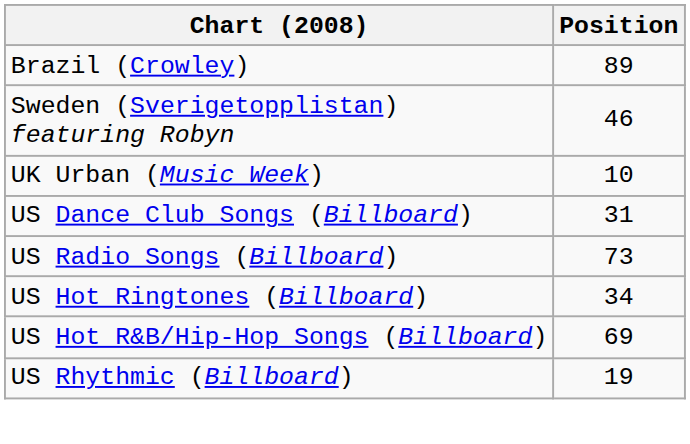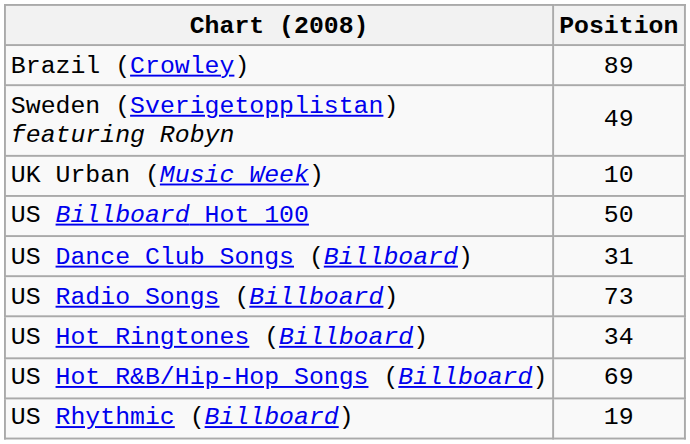Sweden (Sverigetopplistan) featuring Robyn | Position: 46 -> 49
+ row: US Billboard Hot 100 | 50
